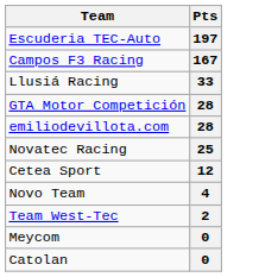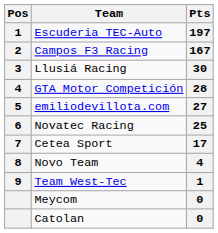+ column: Pos | 1 | 2 | 3 | 4 | 5 | 6 | 7 | 8 | 9
Llusiá Racing | Pts: 33 -> 30
emiliodevillota.com | Pts: 28 -> 27
Cetea Sport | Pts: 12 -> 17
Team West-Tec | Pts: 2 -> 1
